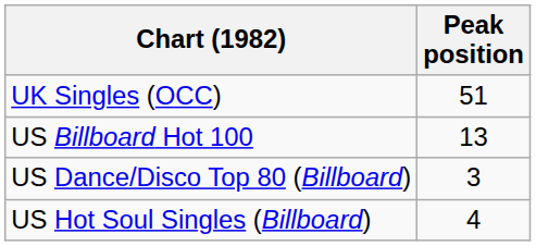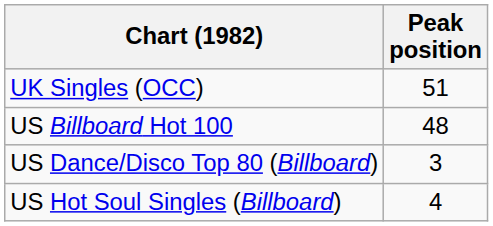US Billboard Hot 100 | Peak position: 13 -> 48
